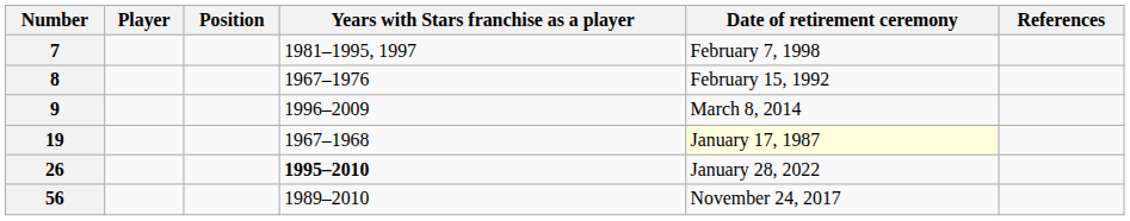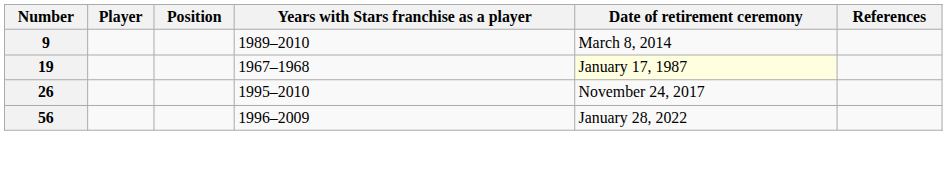- row: 7 | 1981–1995, 1997 | February 7, 1998
- row: 8 | 1967–1976 | February 15, 1992
9 | Years with Stars franchise as a player: 1996–2009 -> 1989–2010
26 | Years with Stars franchise as a player: bold -> normal
26 | Date of retirement ceremony: January 28, 2022 -> November 24, 2017
56 | Years with Stars franchise as a player: 1989–2010 -> 1996–2009
56 | Date of retirement ceremony: November 24, 2017 -> January 28, 2022
